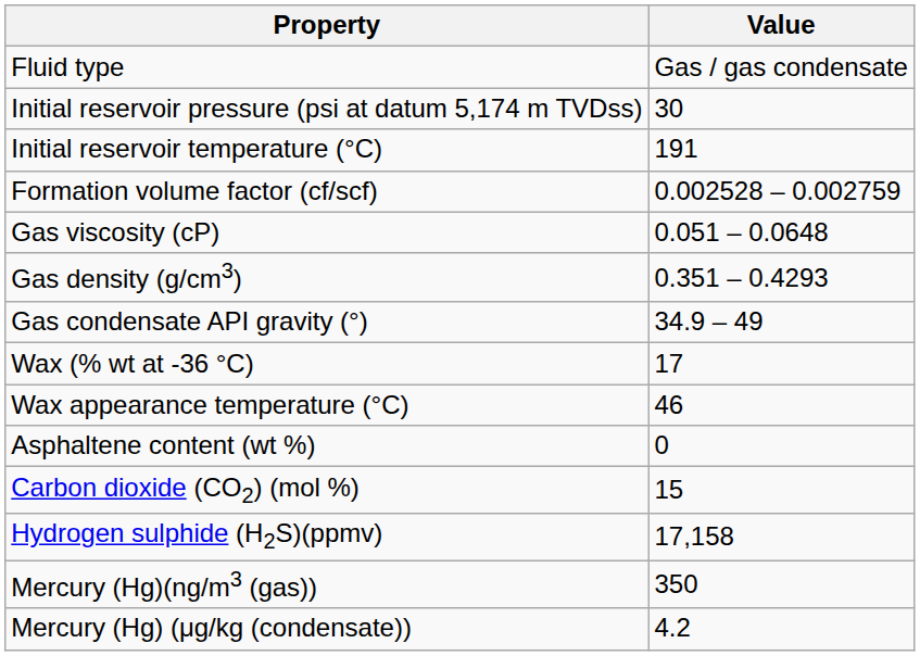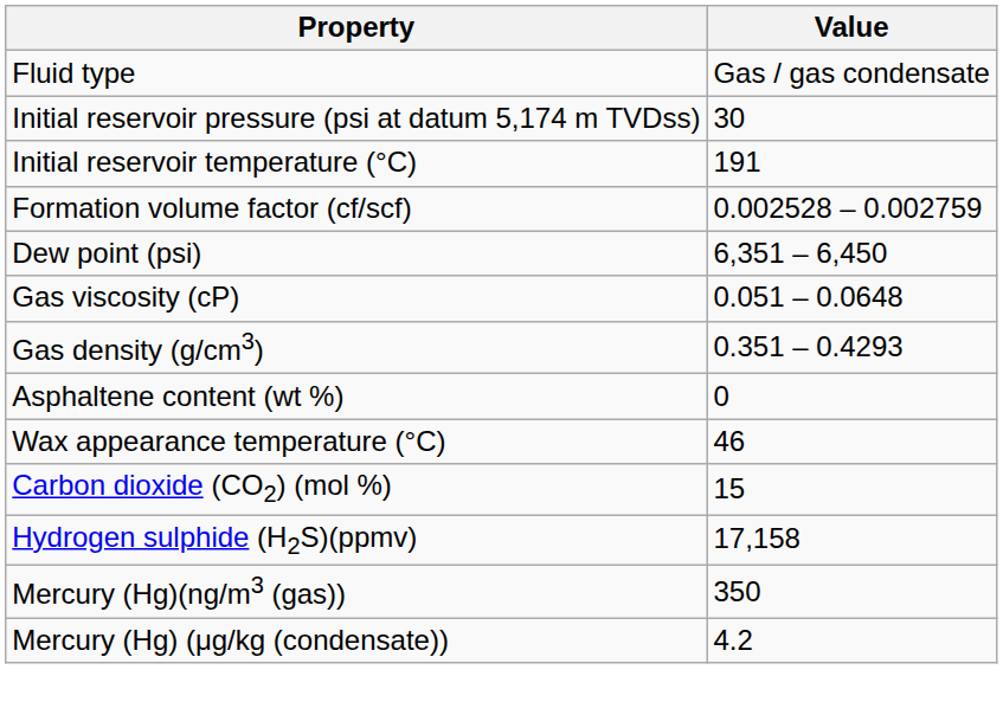+ row: Dew point (psi) | 6,351 – 6,450
- row: Gas condensate API gravity (°) | 34.9 – 49
- row: Wax (% wt at -36 °C) | 17
rows swapped: Wax appearance temperature (°C) <-> Asphaltene content (wt %)
